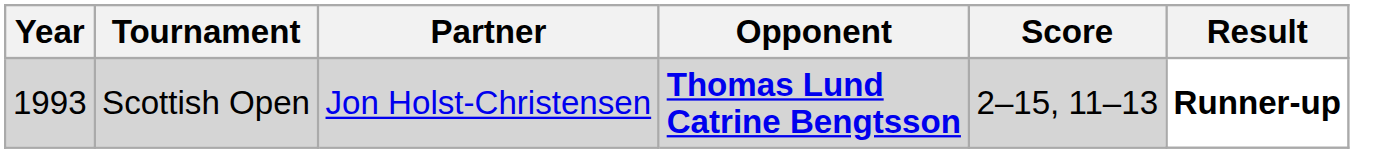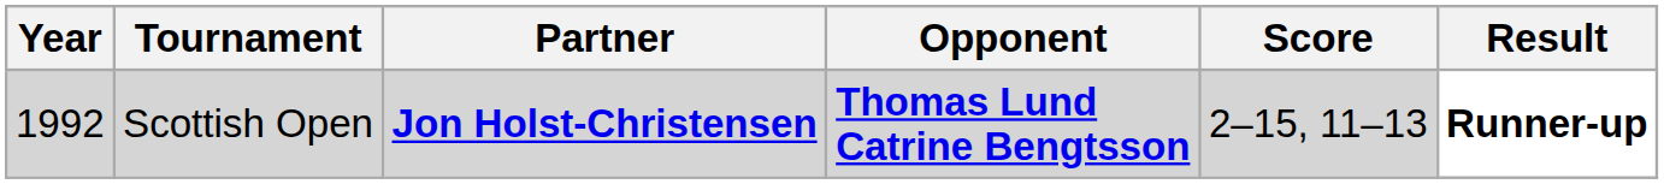Scottish Open | Year: 1993 -> 1992
Scottish Open | Partner: normal -> bold
